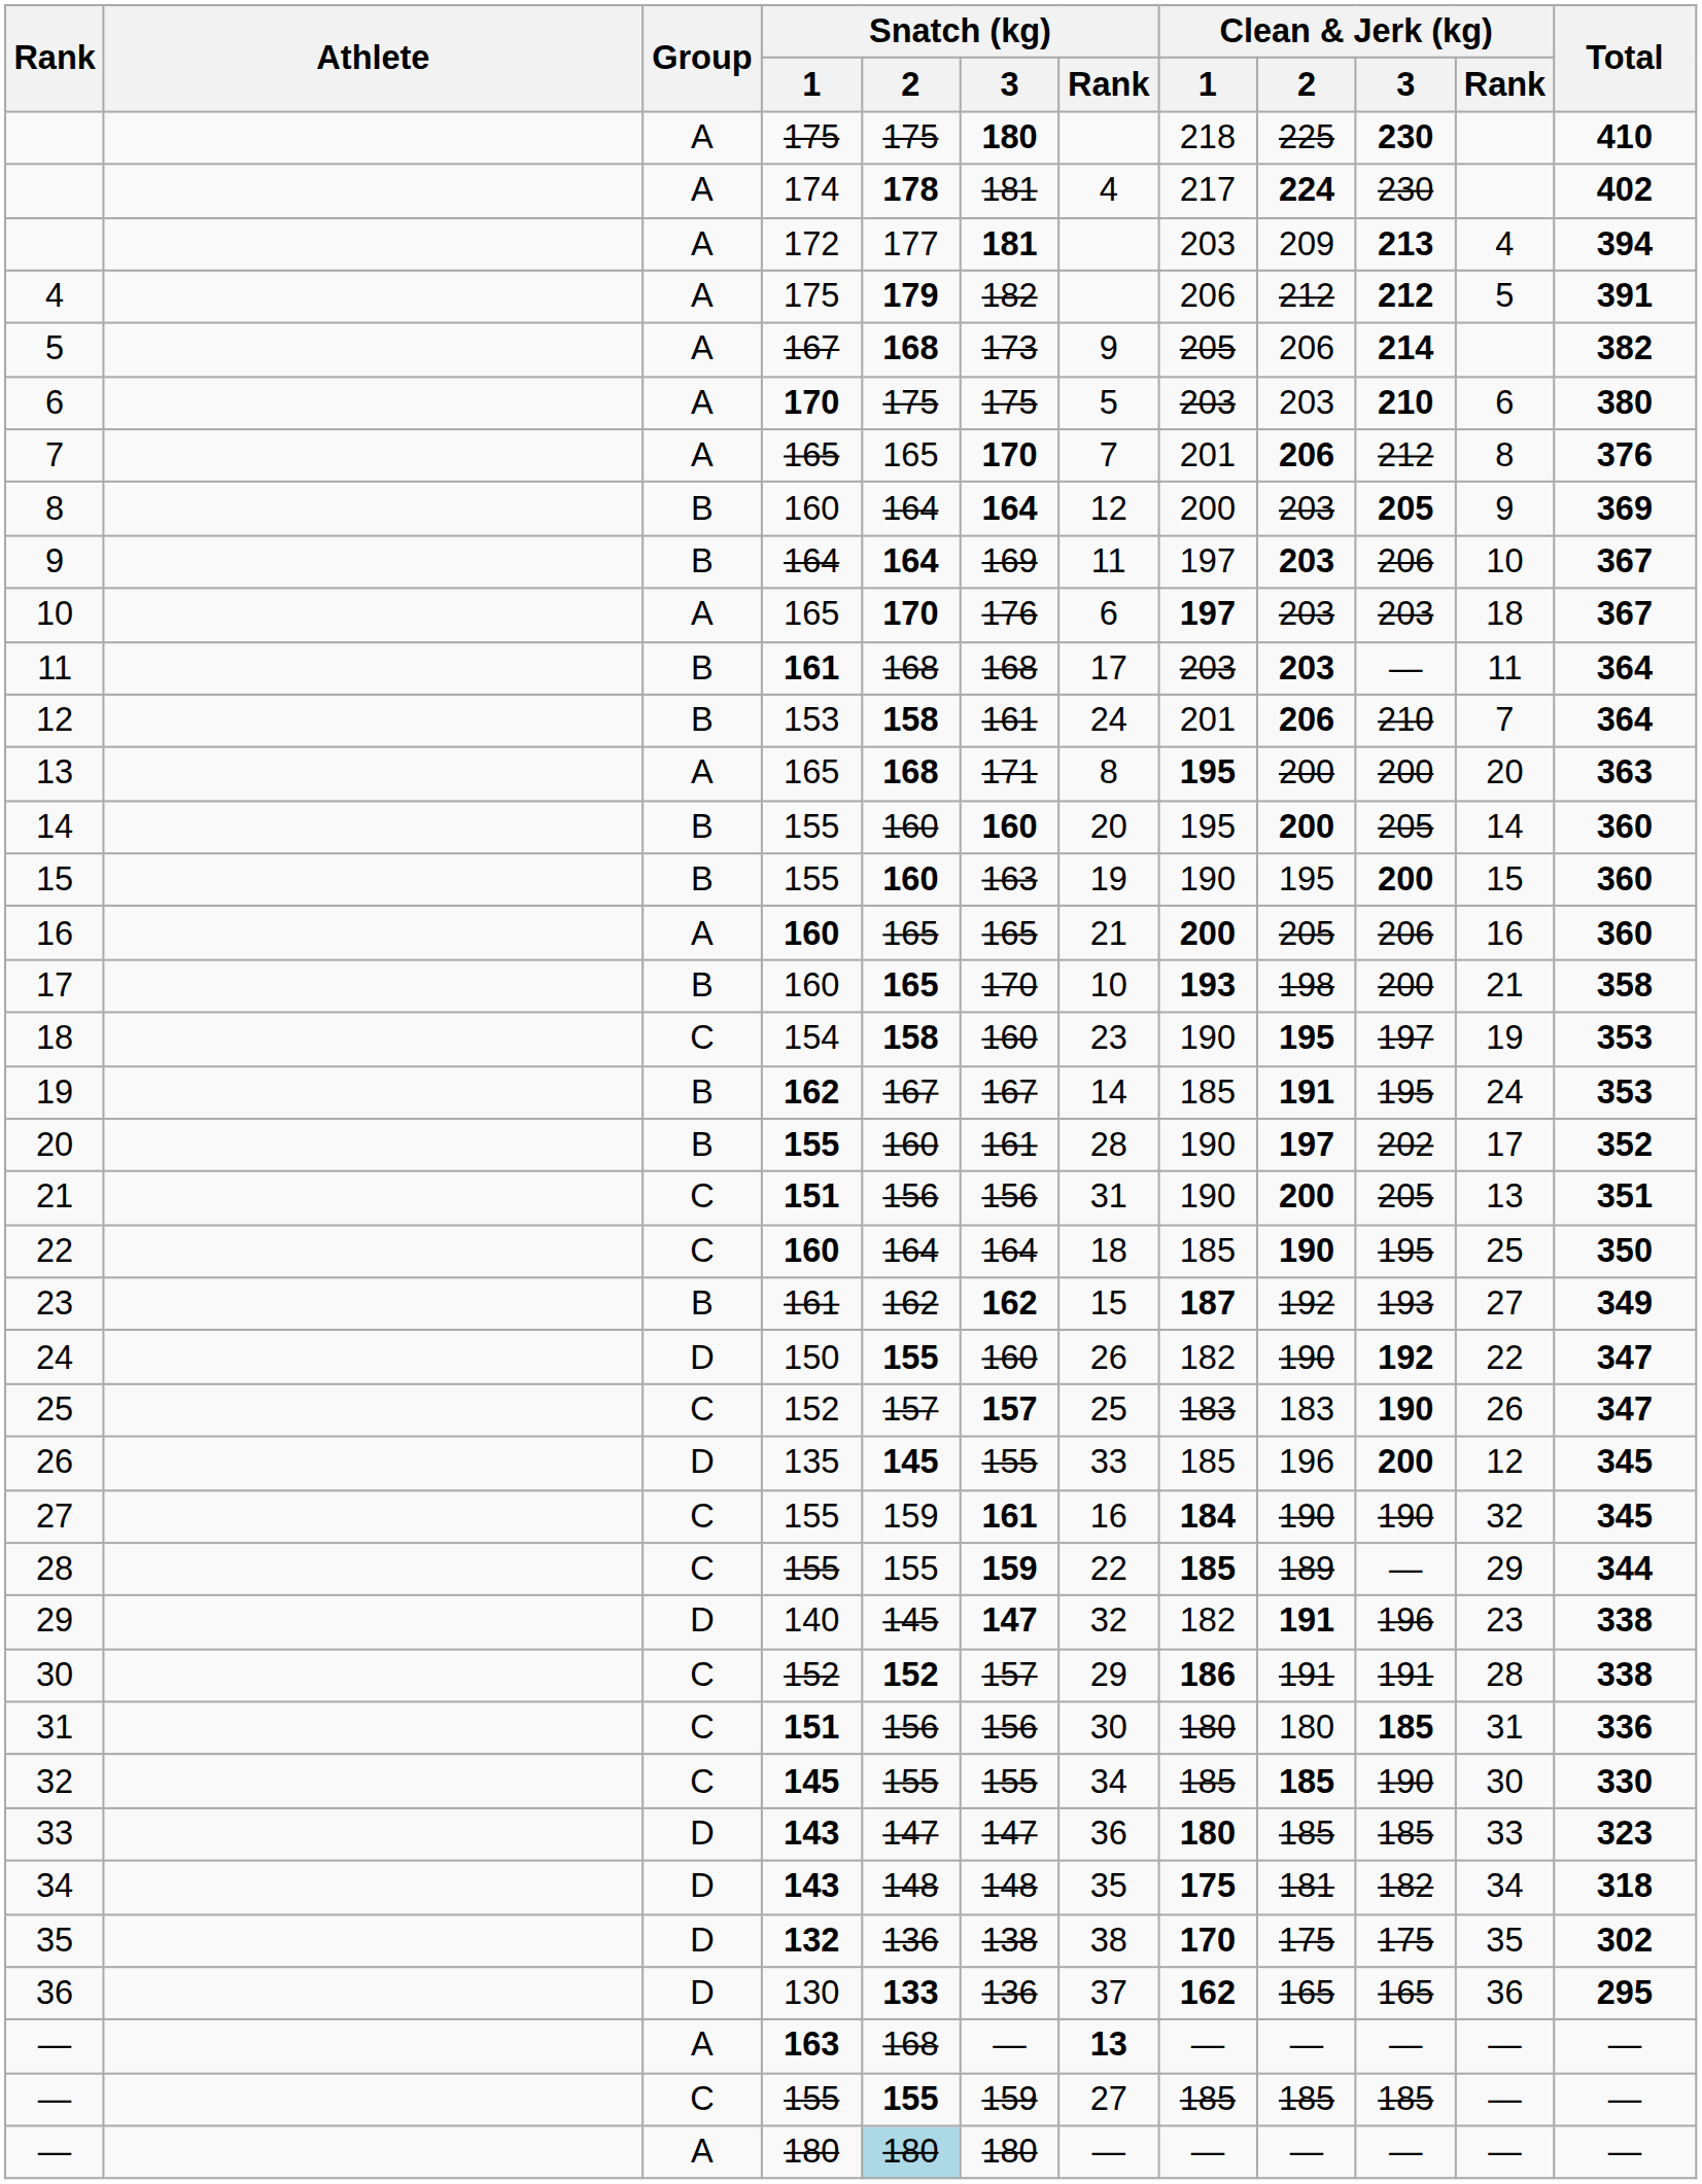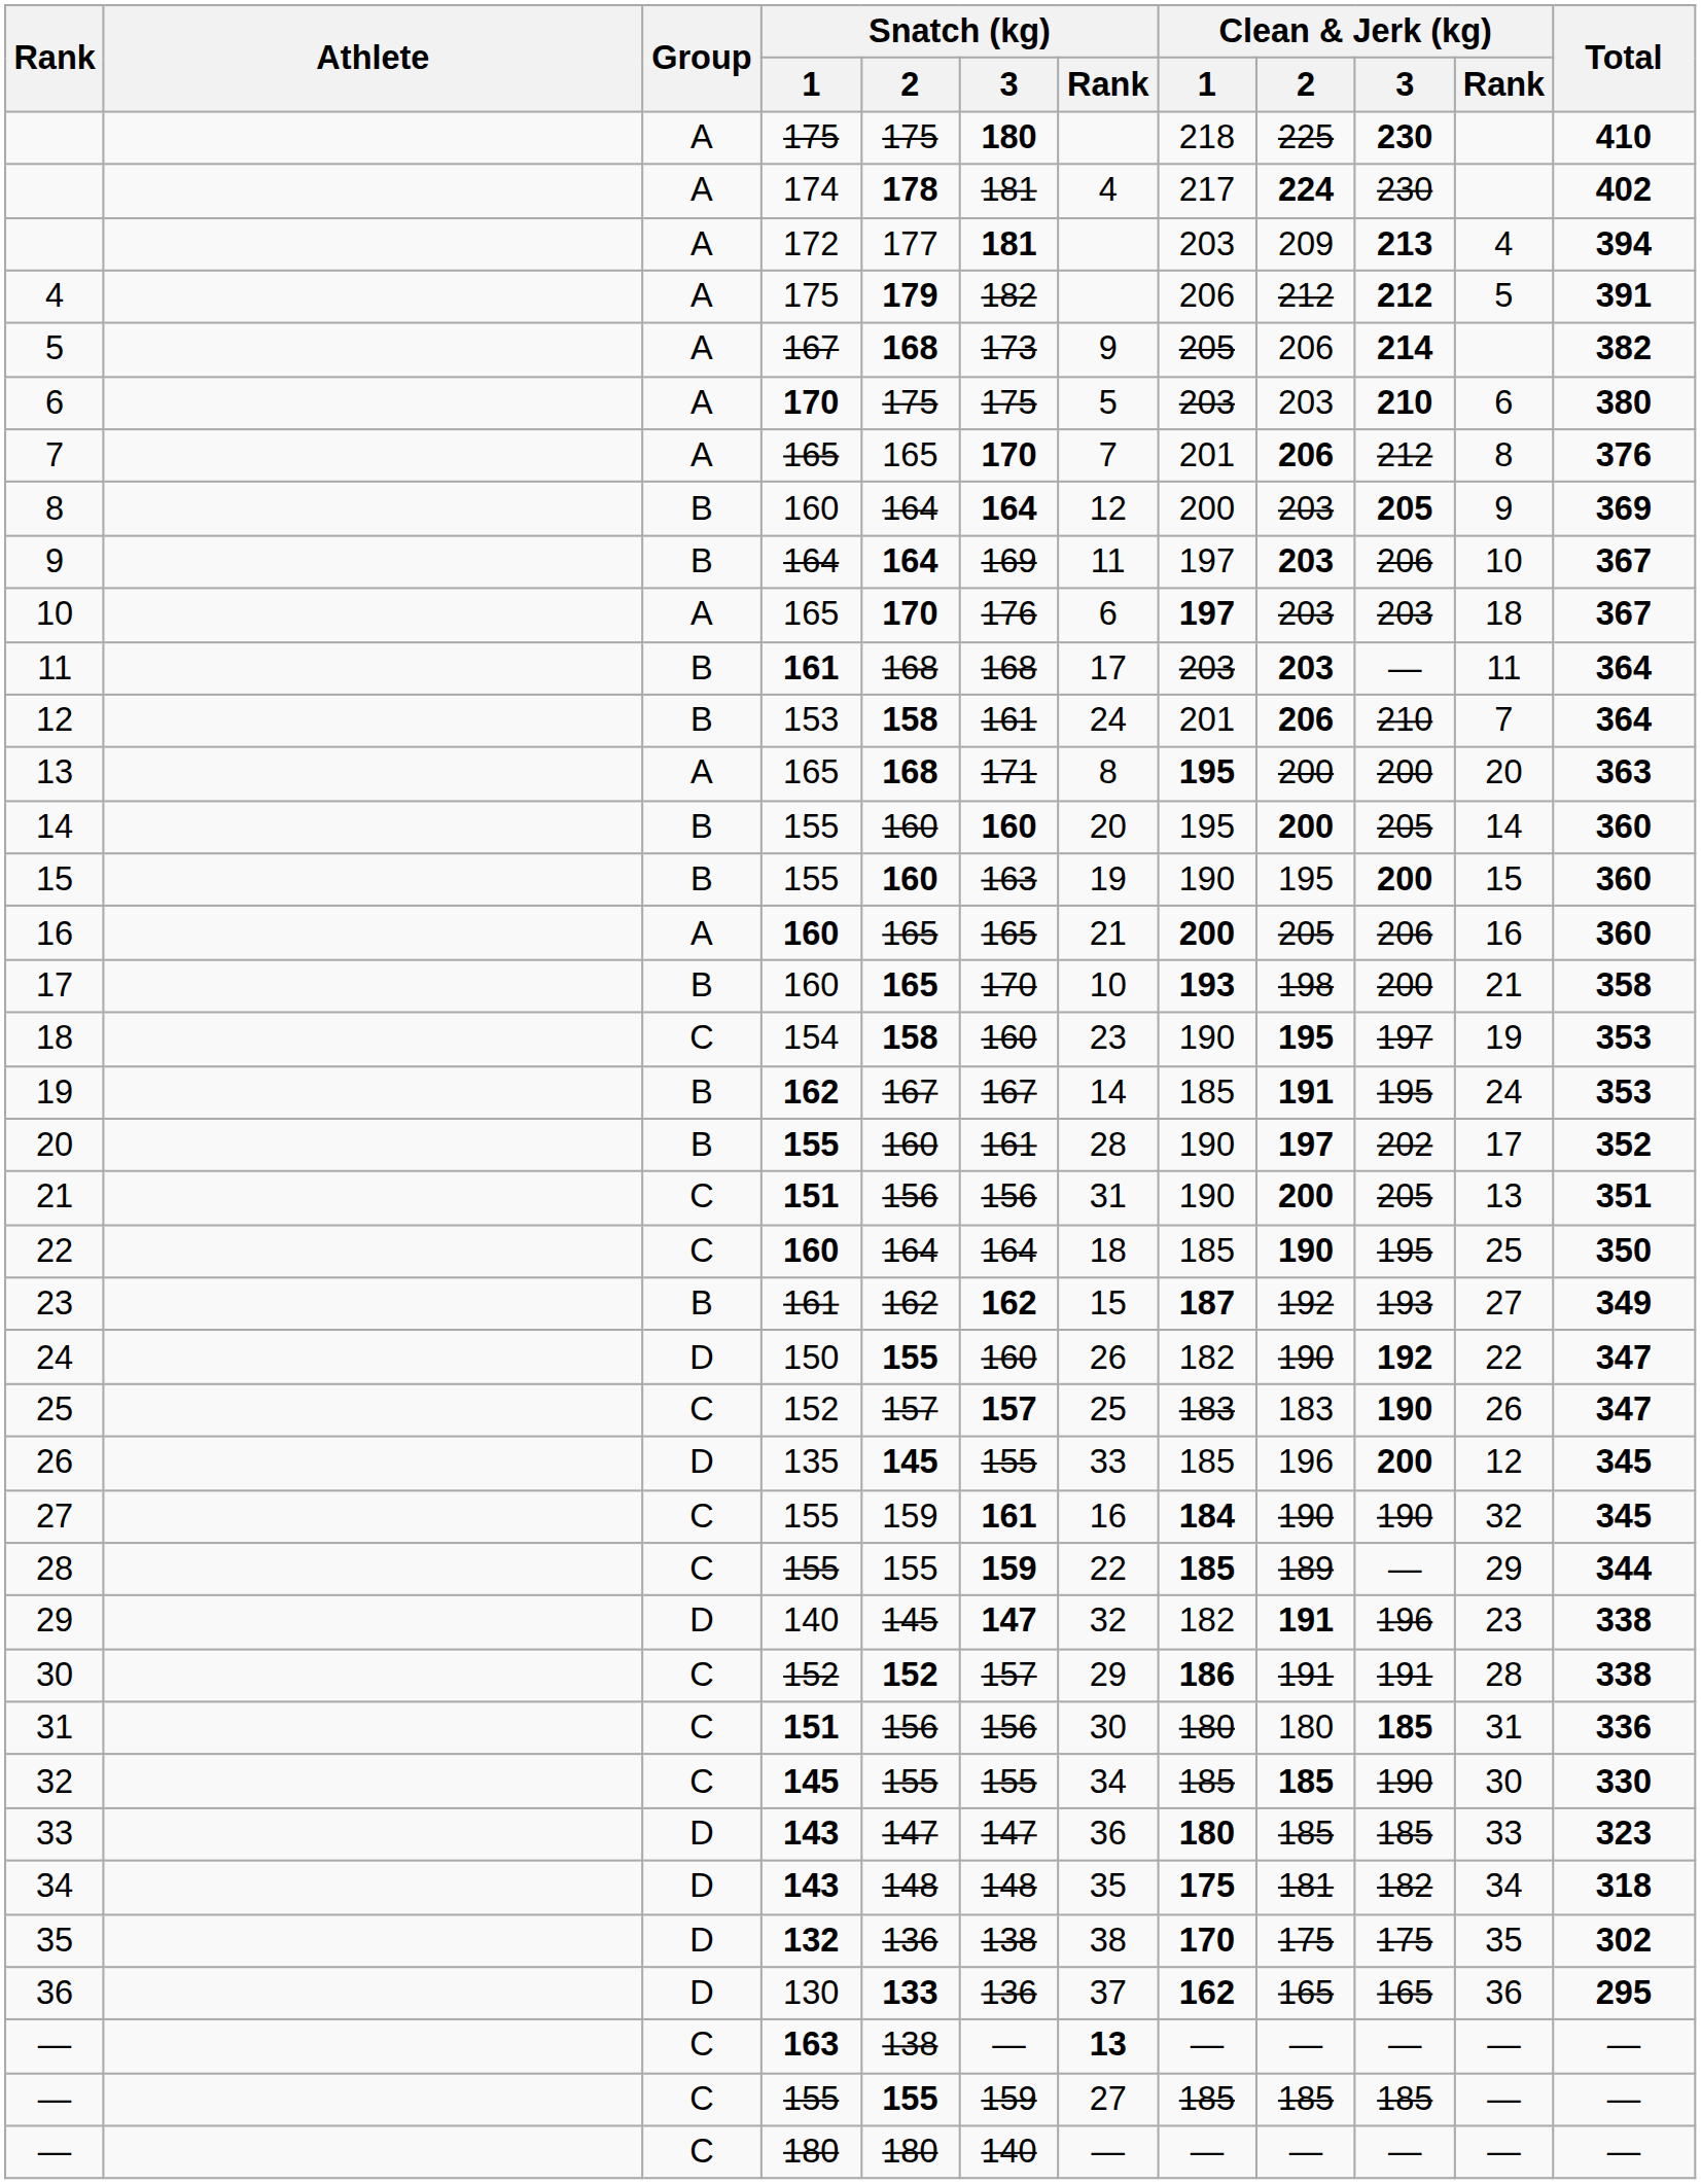— / 163 | Group: A -> C
— / 163 | Snatch (kg) / 2: 168 -> 138
— / 180 | Group: A -> C
— / 180 | Snatch (kg) / 2: lightblue background -> no background
— / 180 | Snatch (kg) / 3: 180 -> 140
